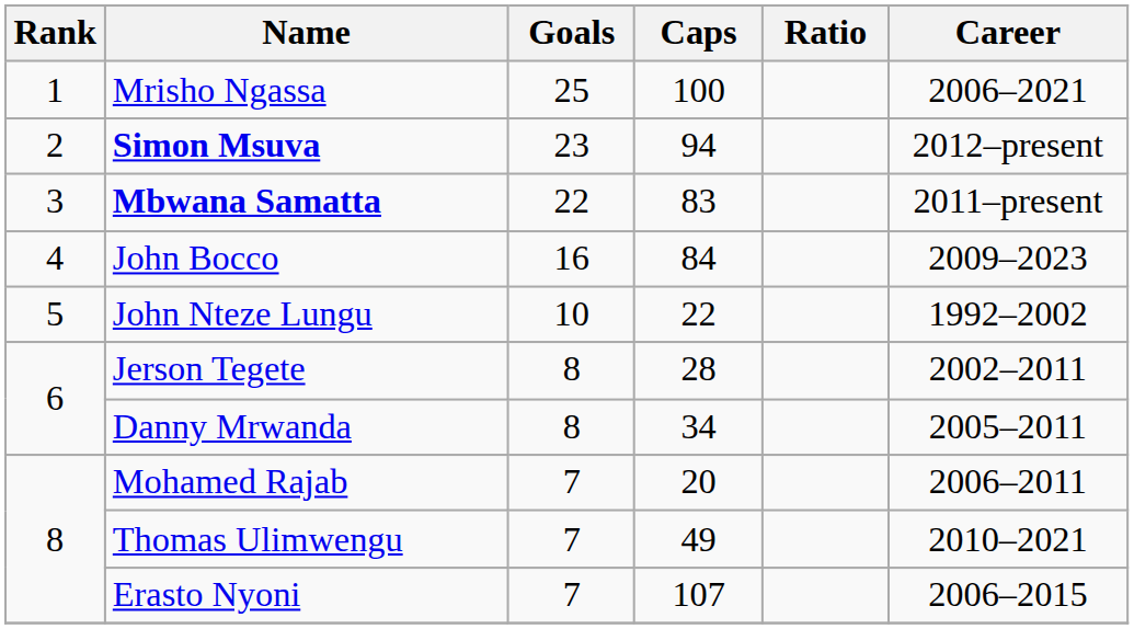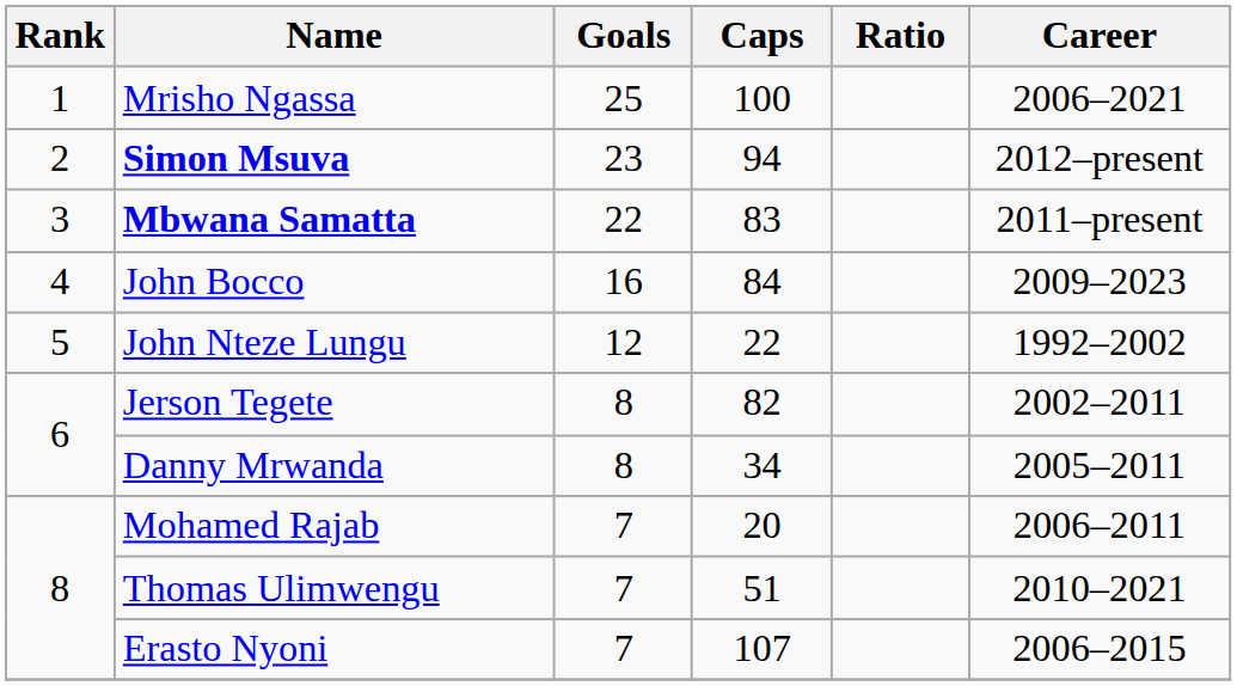John Nteze Lungu | Goals: 10 -> 12
Jerson Tegete | Caps: 28 -> 82
Thomas Ulimwengu | Caps: 49 -> 51
